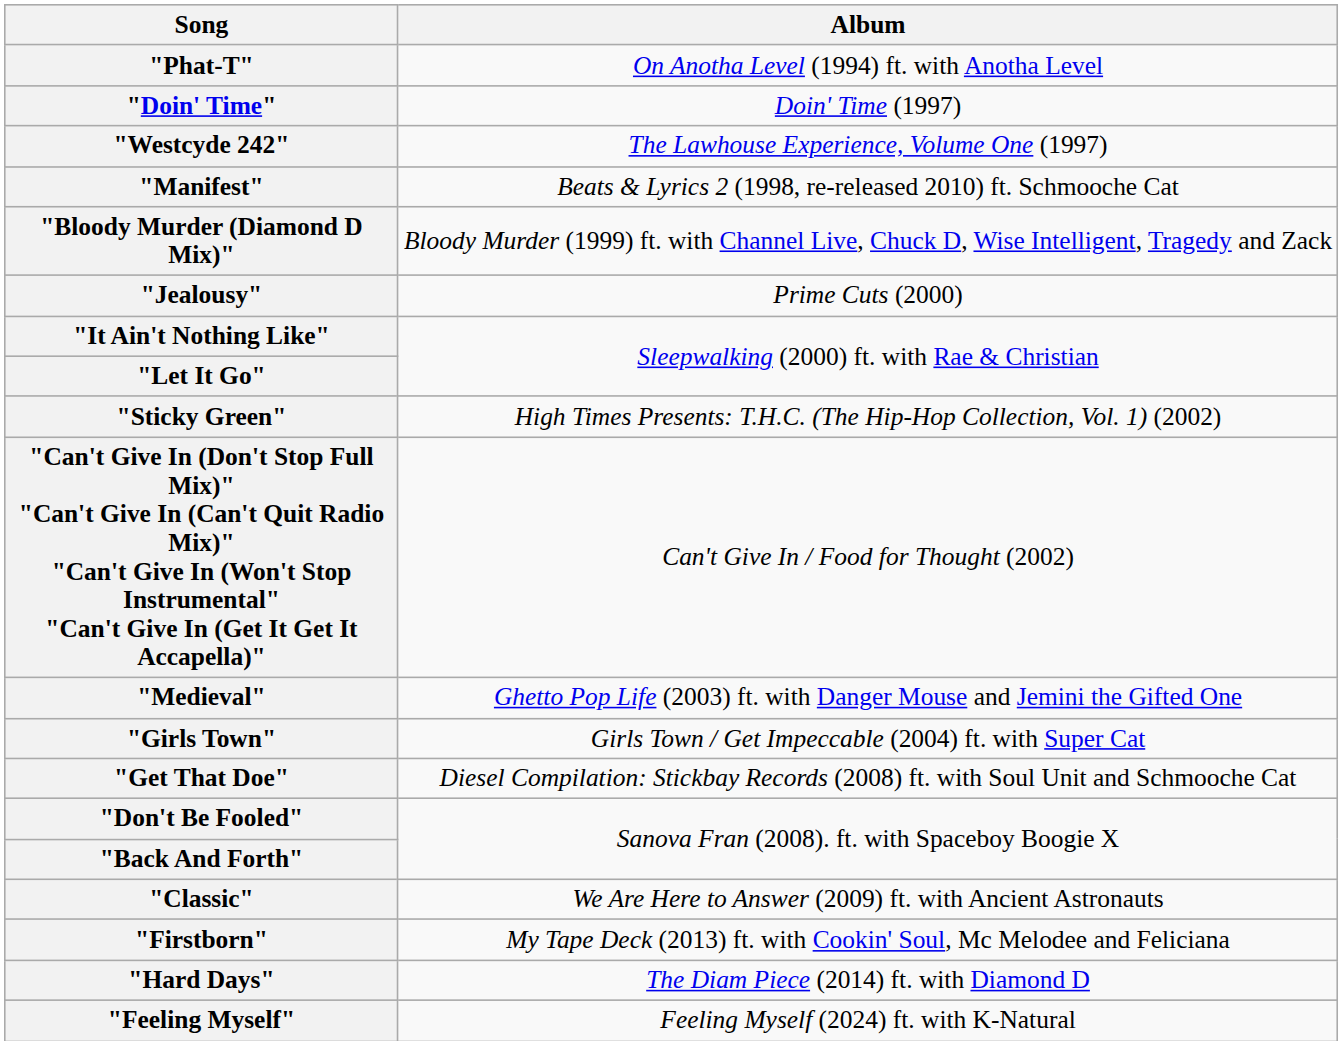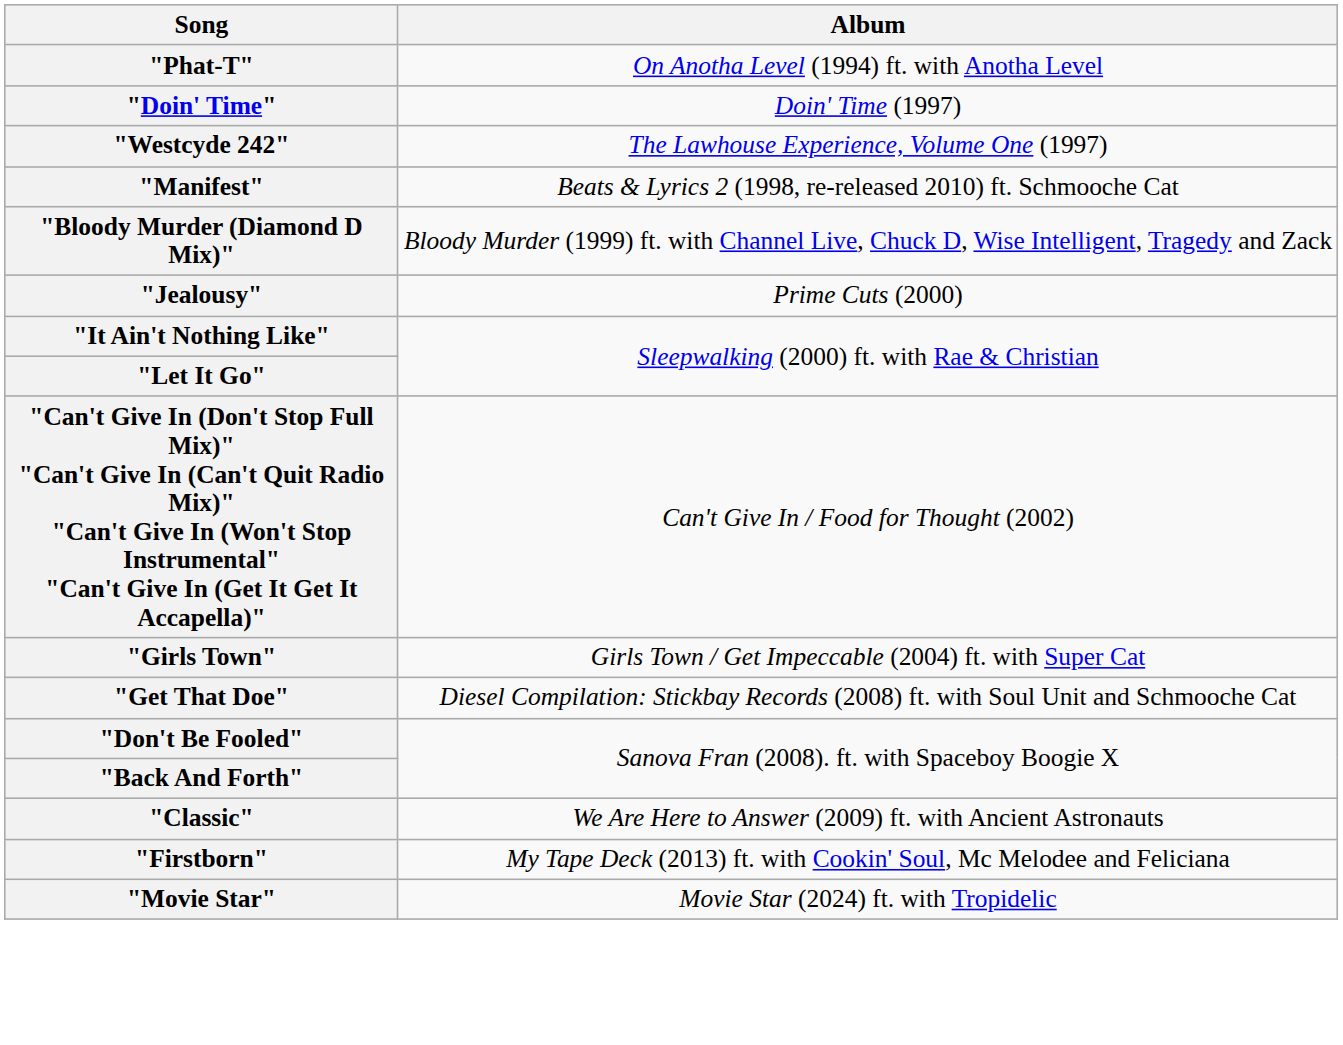- row: "Sticky Green" | High Times Presents: T.H.C. (The Hip-Hop Collection, Vol. 1) (2002)
- row: "Medieval" | Ghetto Pop Life (2003) ft. with Danger Mouse and Jemini the Gifted One
- row: "Hard Days" | The Diam Piece (2014) ft. with Diamond D
- row: "Feeling Myself" | Feeling Myself (2024) ft. with K-Natural
+ row: "Movie Star" | Movie Star (2024) ft. with Tropidelic
